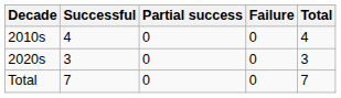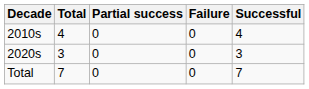columns swapped: Successful <-> Total
